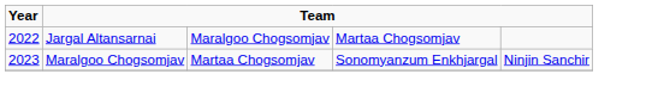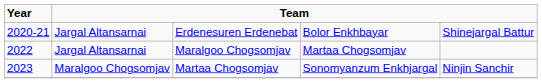+ row: 2020-21 | Jargal Altansarnai | Erdenesuren Erdenebat | Bolor Enkhbayar | Shinejargal Battur
